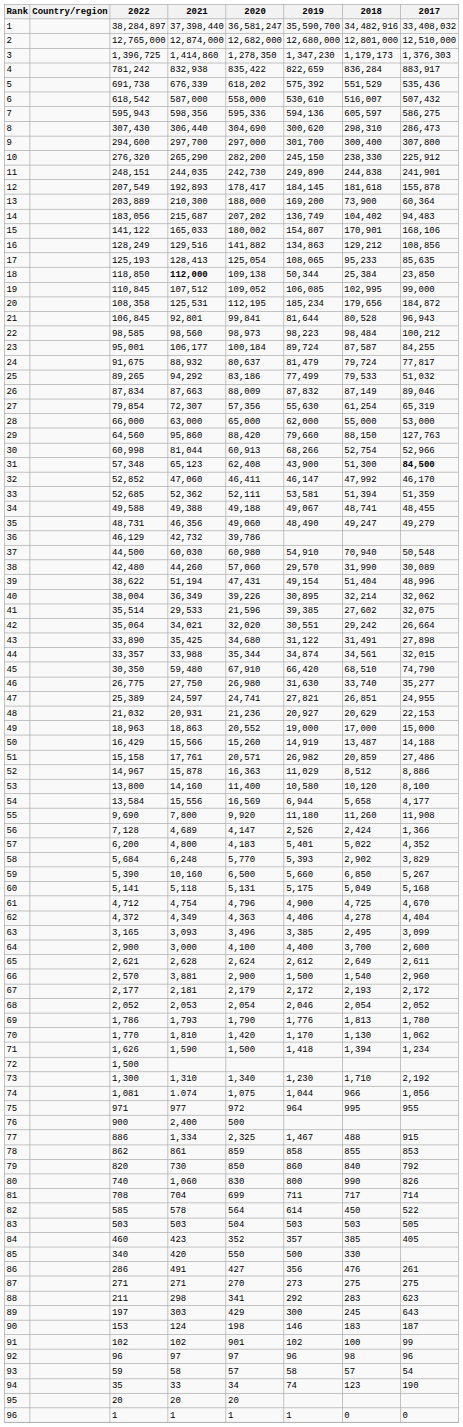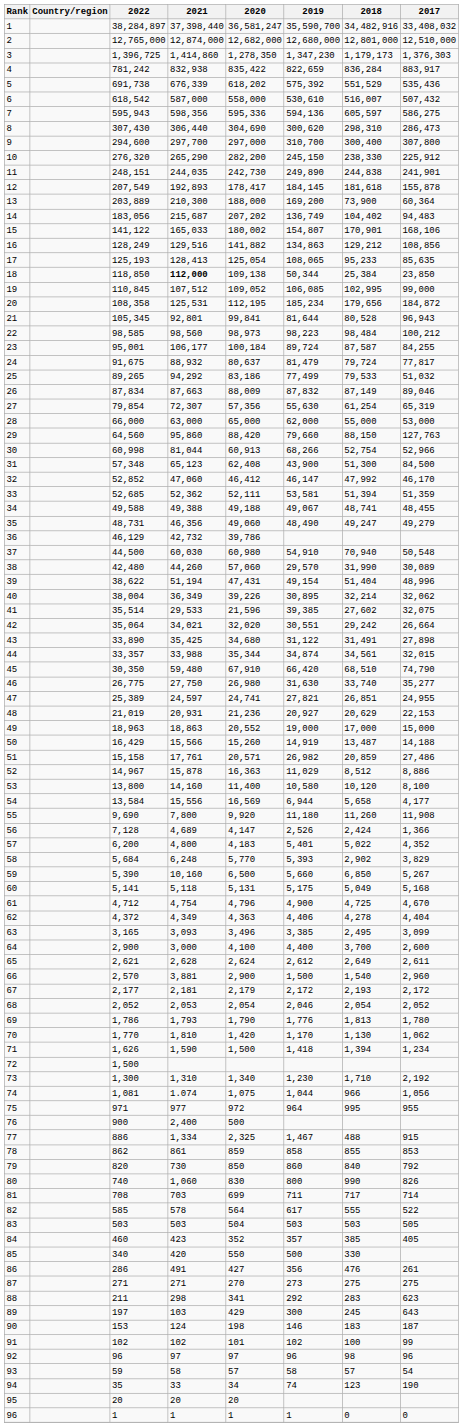9 | 2019: 301,700 -> 310,700
21 | 2022: 106,845 -> 105,345
31 | 2017: bold -> normal
32 | 2020: 46,411 -> 46,412
48 | 2022: 21,032 -> 21,019
81 | 2021: 704 -> 703
82 | 2019: 614 -> 617
82 | 2018: 450 -> 555
89 | 2021: 303 -> 103
91 | 2020: 901 -> 101
